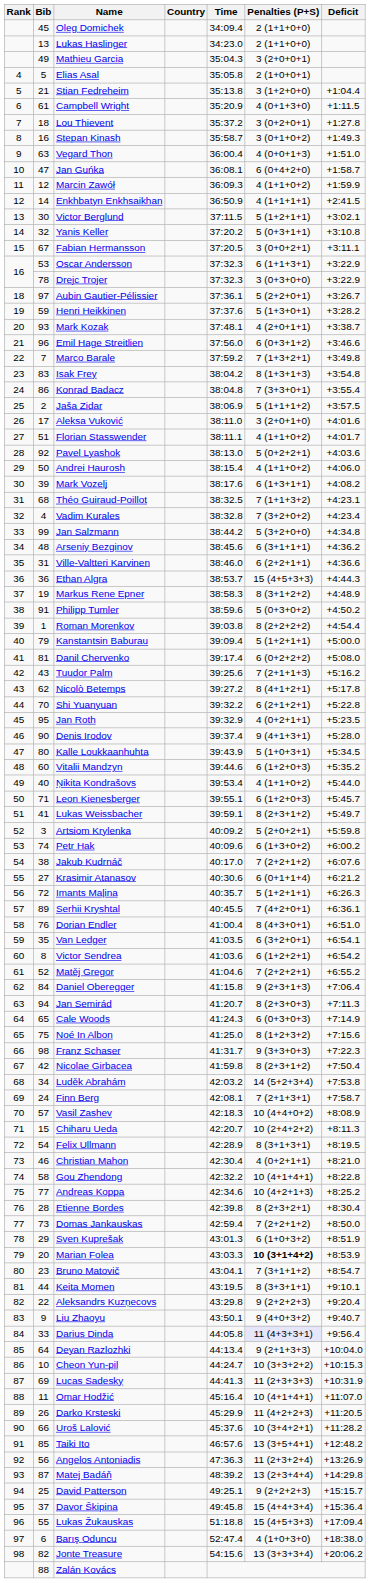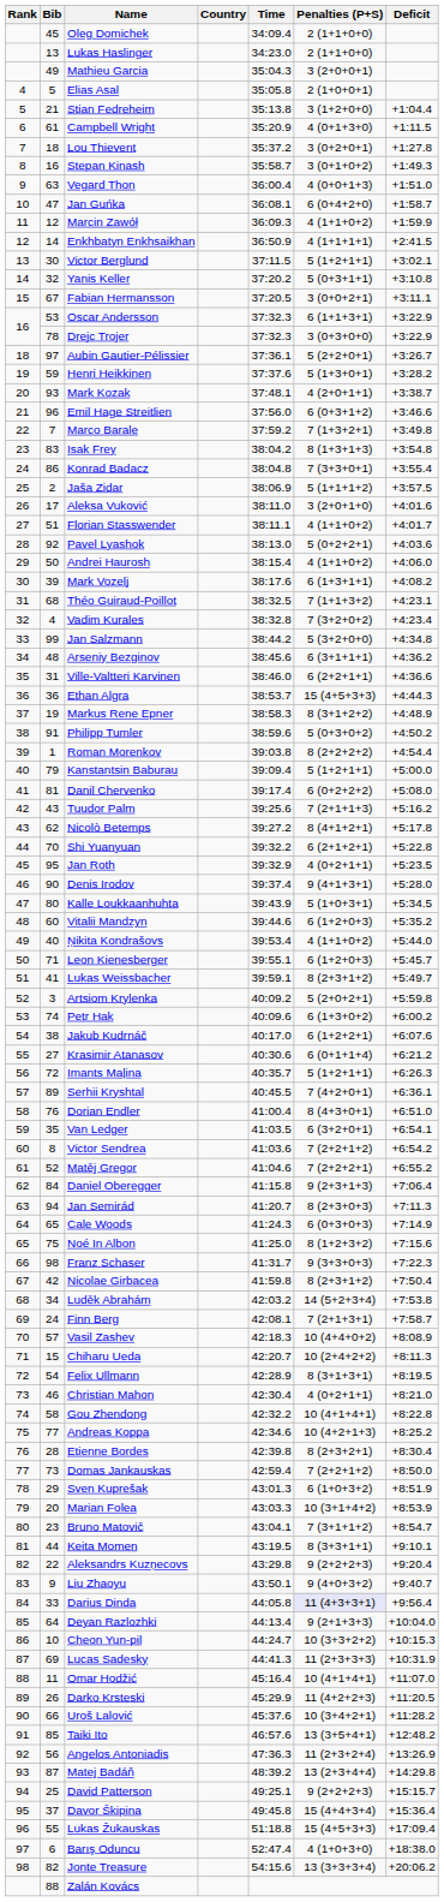Jakub Kudrnáč | Penalties (P+S): 7 (2+2+1+2) -> 6 (1+2+2+1)
Victor Sendrea | Penalties (P+S): 6 (1+2+2+1) -> 7 (2+2+1+2)
Marian Folea | Penalties (P+S): bold -> normal
